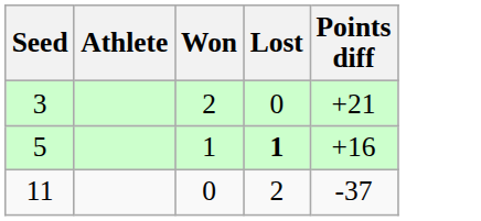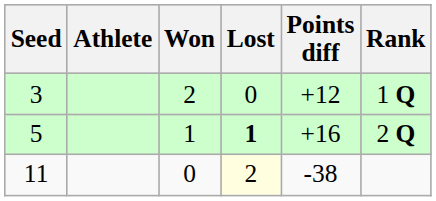+ column: Rank | 1 Q | 2 Q
3 | Points diff: +21 -> +12
11 | Lost: no background -> lightyellow background
11 | Points diff: -37 -> -38
